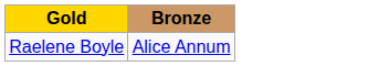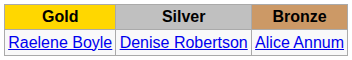+ column: Silver | Denise Robertson
